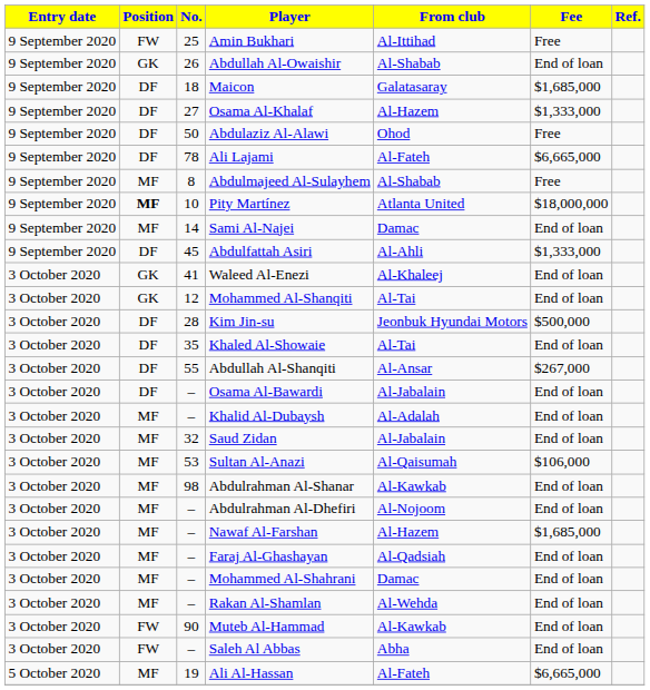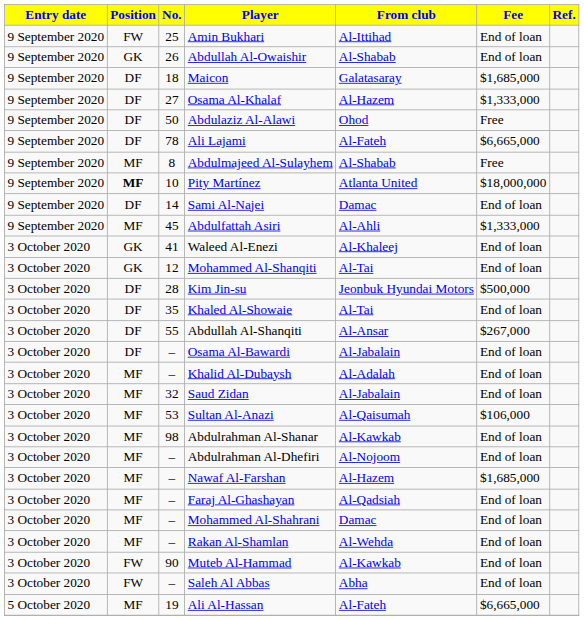Amin Bukhari | Fee: Free -> End of loan
Sami Al-Najei | Position: MF -> DF
Abdulfattah Asiri | Position: DF -> MF
